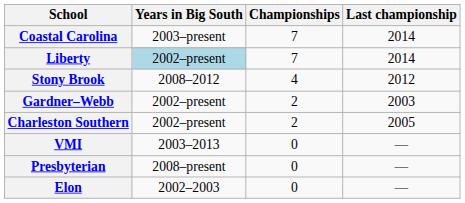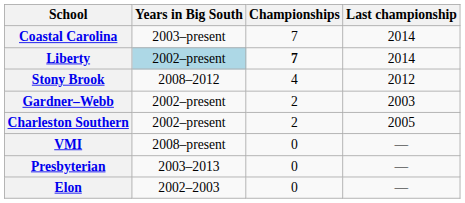Liberty | Championships: normal -> bold
VMI | Years in Big South: 2003–2013 -> 2008–present
Presbyterian | Years in Big South: 2008–present -> 2003–2013
